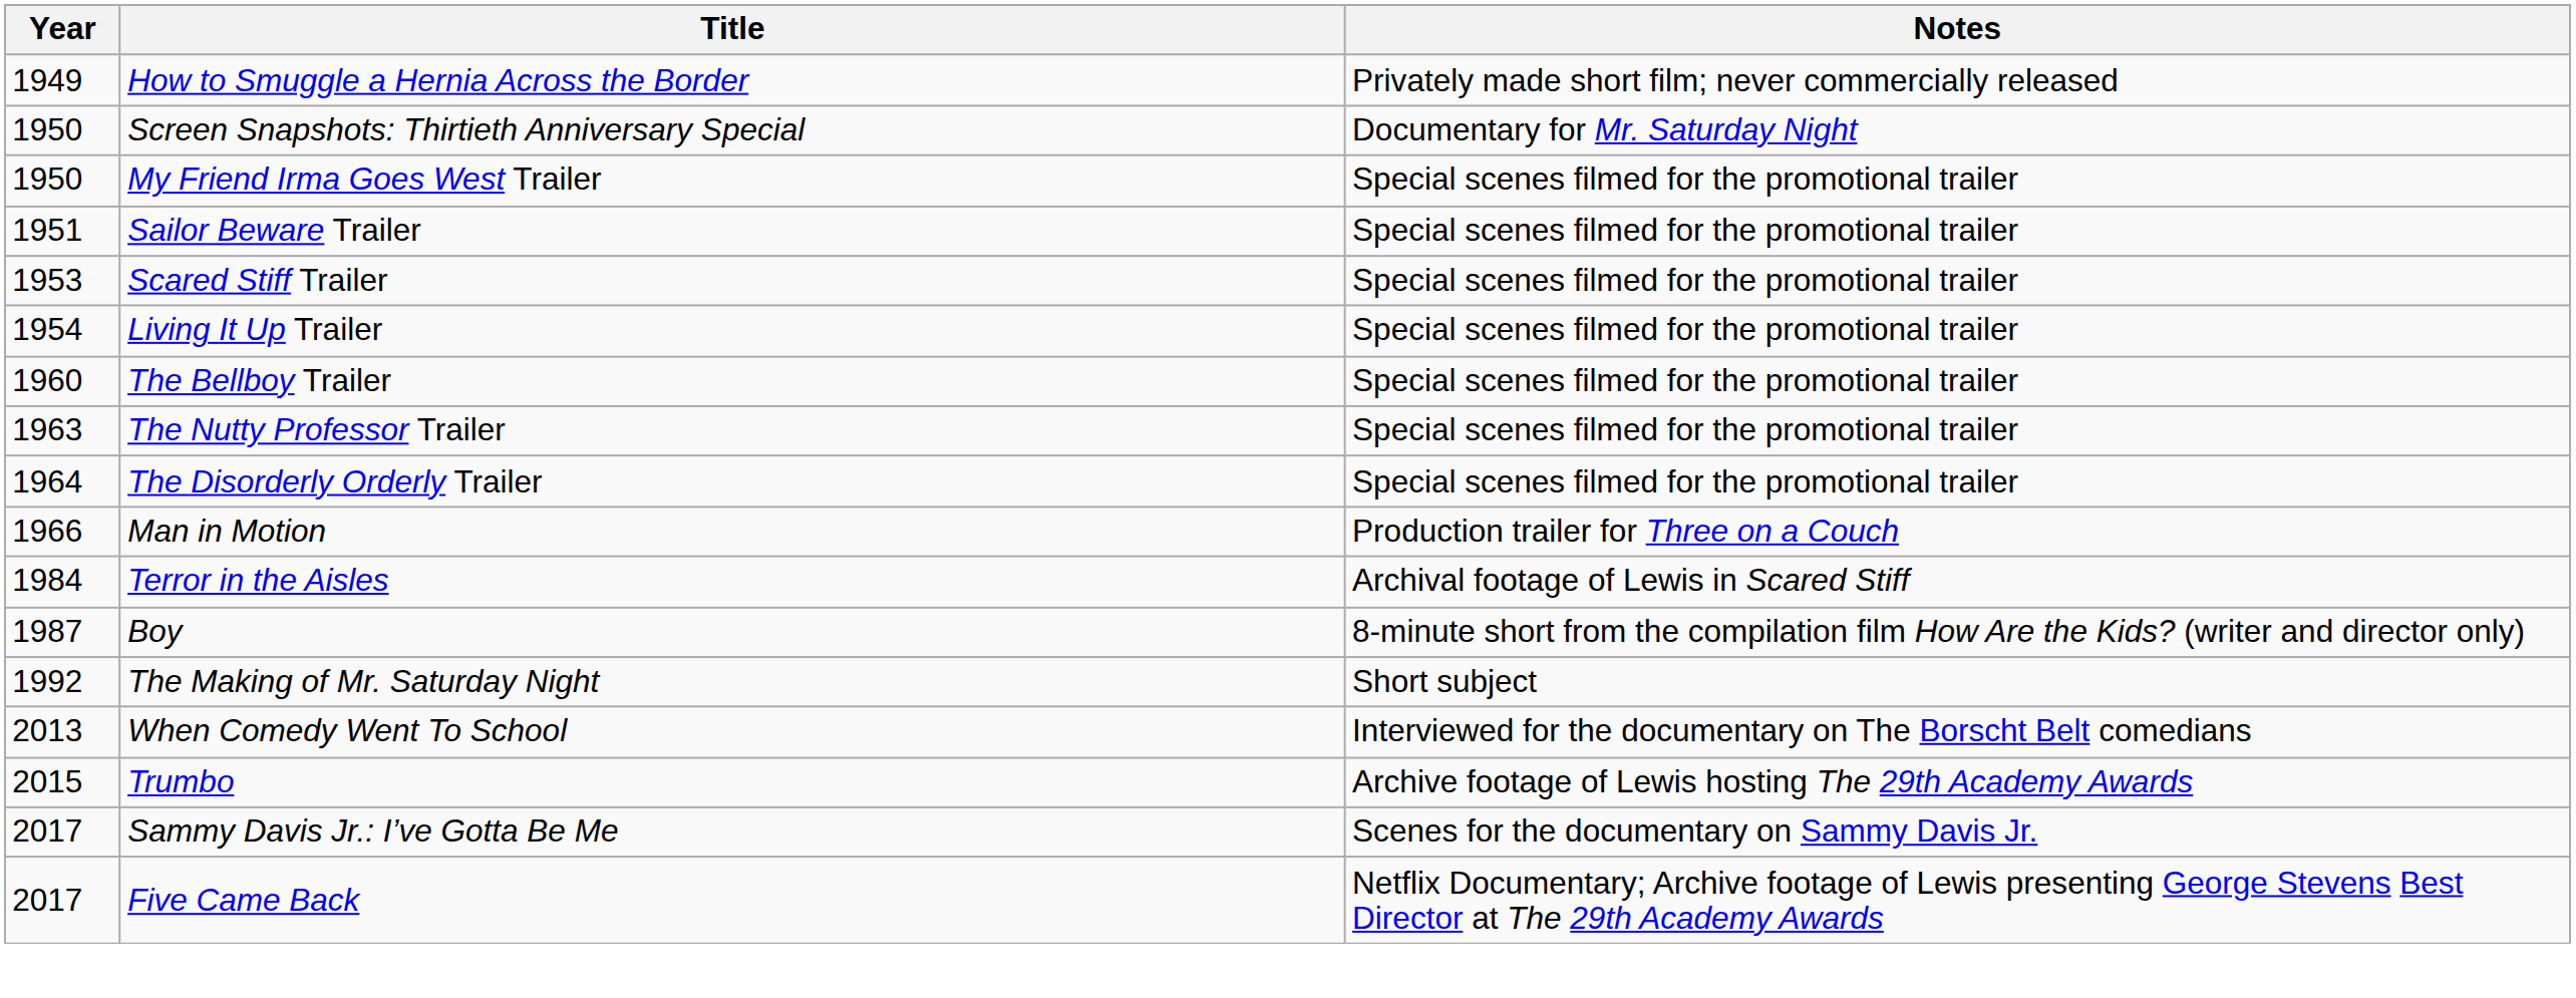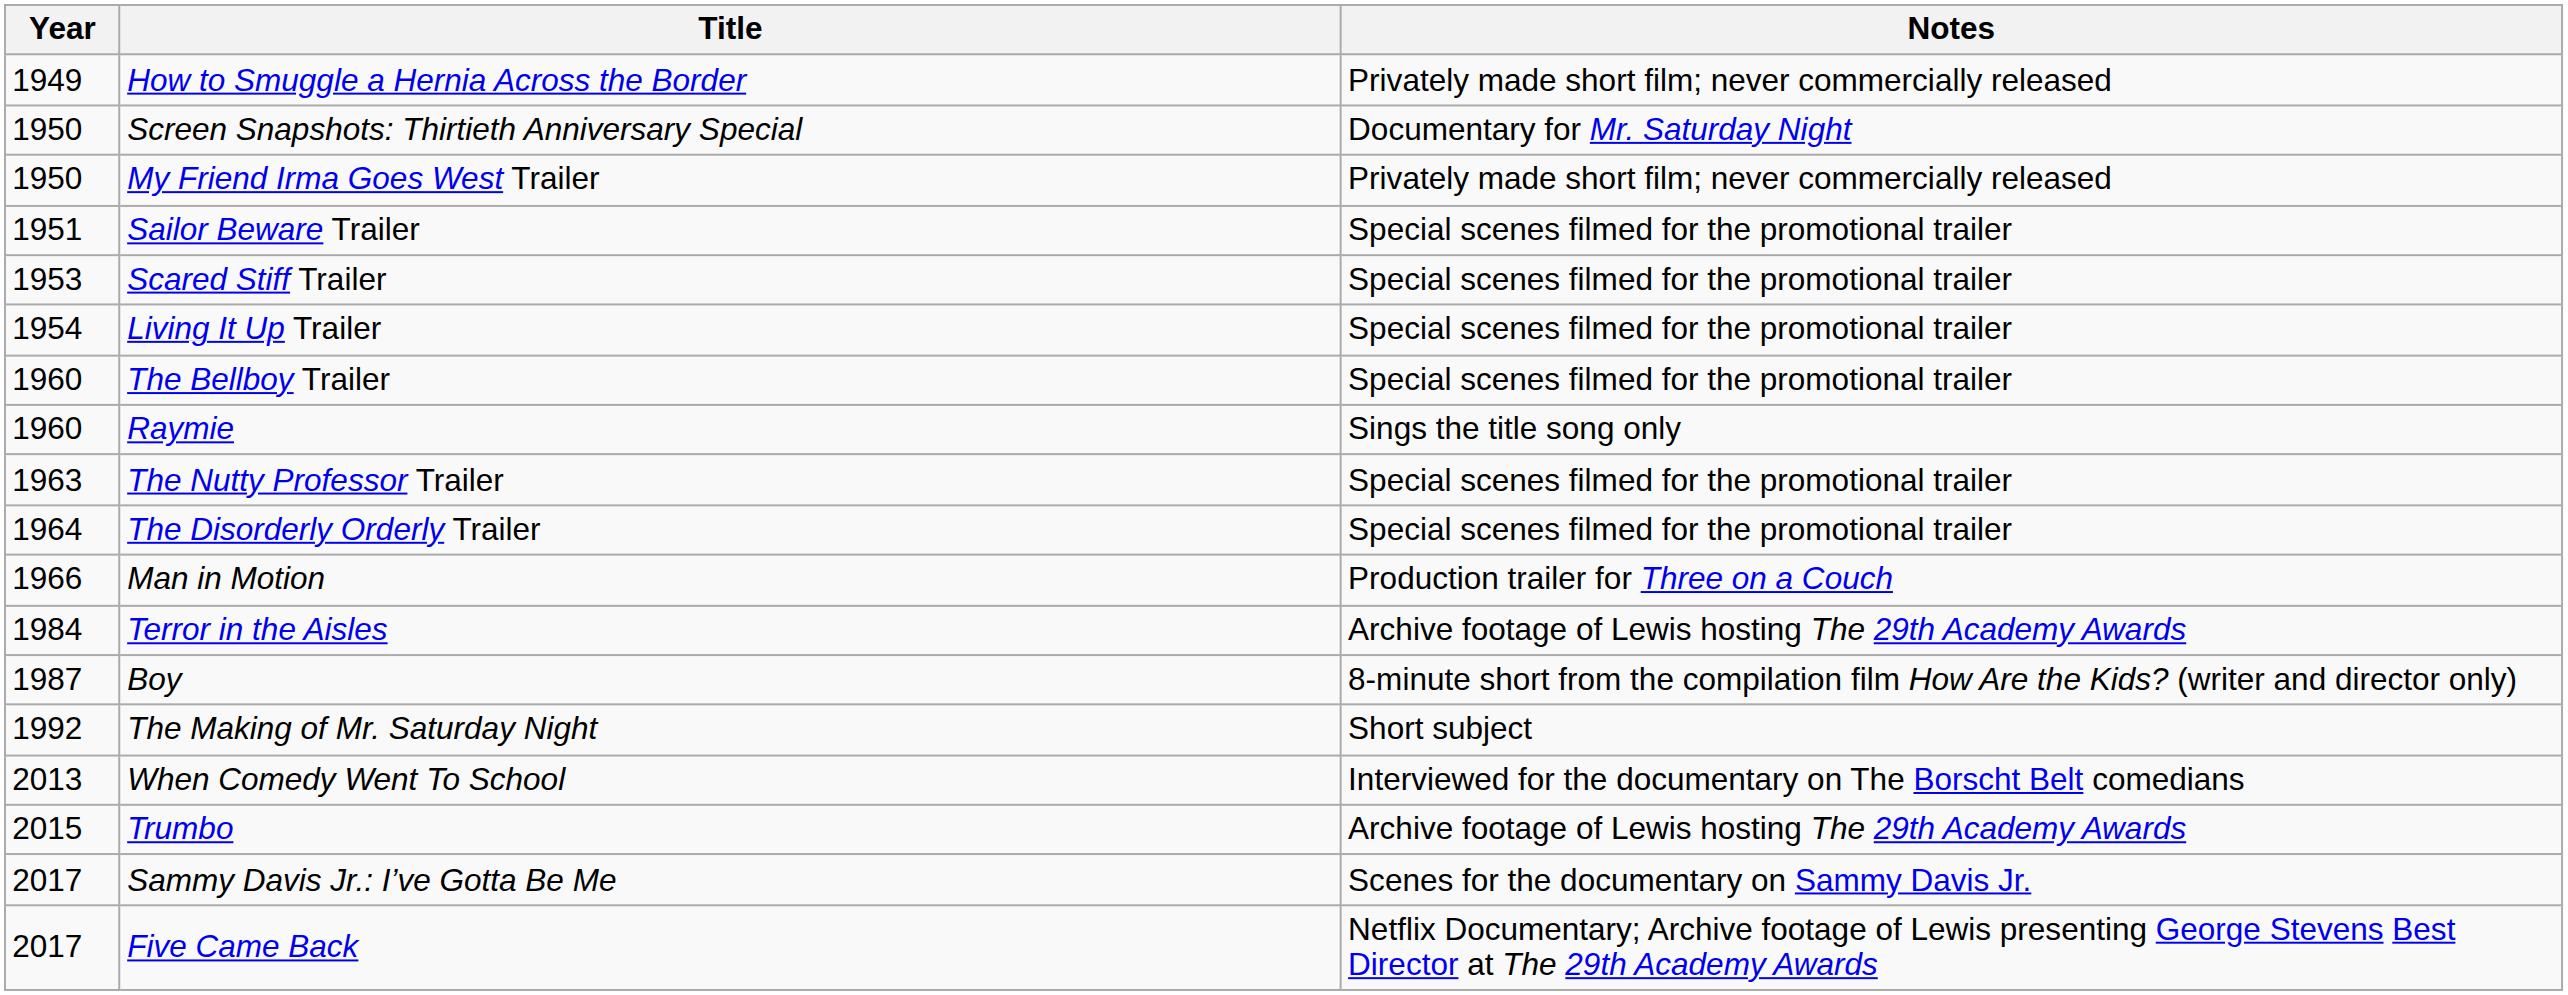My Friend Irma Goes West Trailer | Notes: Special scenes filmed for the promotional trailer -> Privately made short film; never commercially released
+ row: 1960 | Raymie | Sings the title song only
Terror in the Aisles | Notes: Archival footage of Lewis in Scared Stiff -> Archive footage of Lewis hosting The 29th Academy Awards
